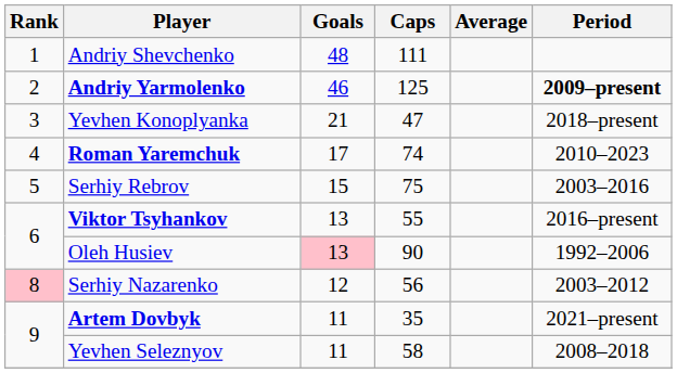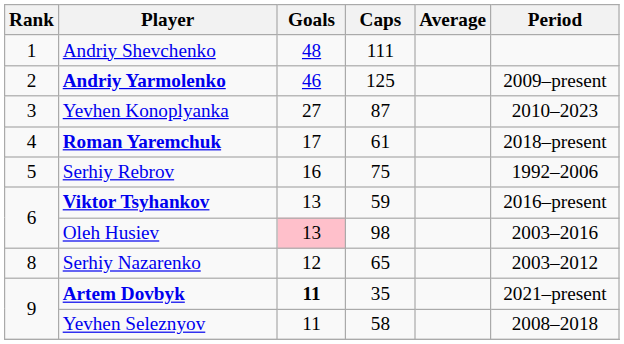Andriy Yarmolenko | Period: bold -> normal
Yevhen Konoplyanka | Goals: 21 -> 27
Yevhen Konoplyanka | Caps: 47 -> 87
Yevhen Konoplyanka | Period: 2018–present -> 2010–2023
Roman Yaremchuk | Caps: 74 -> 61
Roman Yaremchuk | Period: 2010–2023 -> 2018–present
Serhiy Rebrov | Goals: 15 -> 16
Serhiy Rebrov | Period: 2003–2016 -> 1992–2006
Viktor Tsyhankov | Caps: 55 -> 59
Oleh Husiev | Caps: 90 -> 98
Oleh Husiev | Period: 1992–2006 -> 2003–2016
Serhiy Nazarenko | Rank: pink background -> no background
Serhiy Nazarenko | Caps: 56 -> 65
Artem Dovbyk | Goals: normal -> bold
